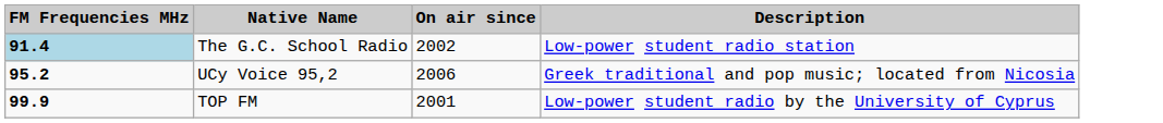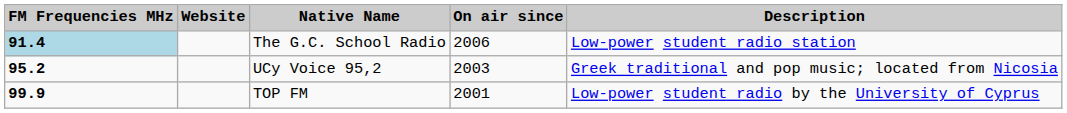+ column: Website
The G.C. School Radio | On air since: 2002 -> 2006
UCy Voice 95,2 | On air since: 2006 -> 2003
